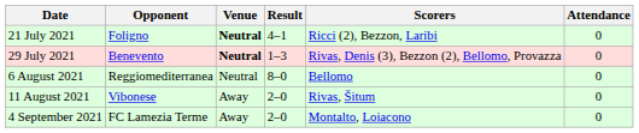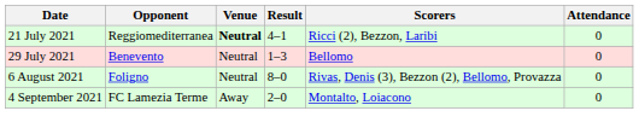21 July 2021 | Opponent: Foligno -> Reggiomediterranea
29 July 2021 | Venue: bold -> normal
29 July 2021 | Scorers: Rivas, Denis (3), Bezzon (2), Bellomo, Provazza -> Bellomo
6 August 2021 | Opponent: Reggiomediterranea -> Foligno
6 August 2021 | Scorers: Bellomo -> Rivas, Denis (3), Bezzon (2), Bellomo, Provazza
- row: 11 August 2021 | Vibonese | Away | 2–0 | Rivas, Šitum | 0
